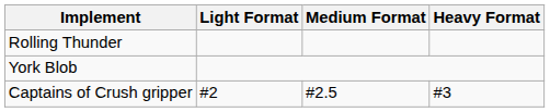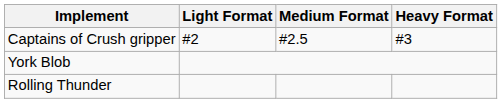rows swapped: Captains of Crush gripper <-> Rolling Thunder
